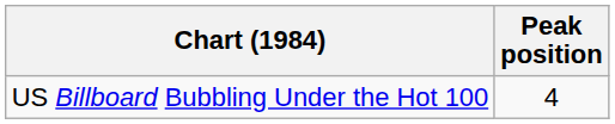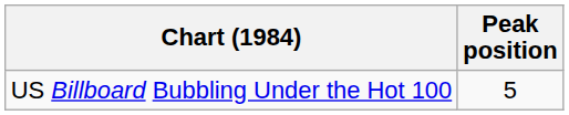US Billboard Bubbling Under the Hot 100 | Peak position: 4 -> 5
